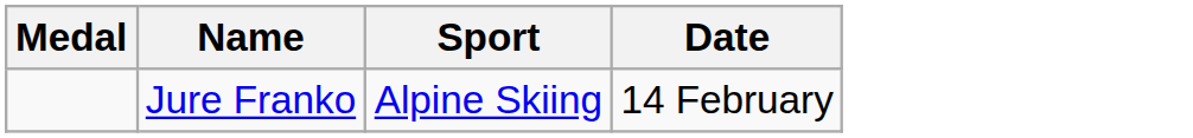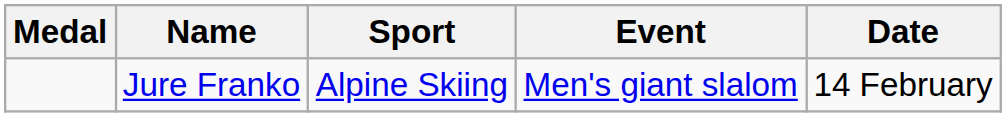+ column: Event | Men's giant slalom
